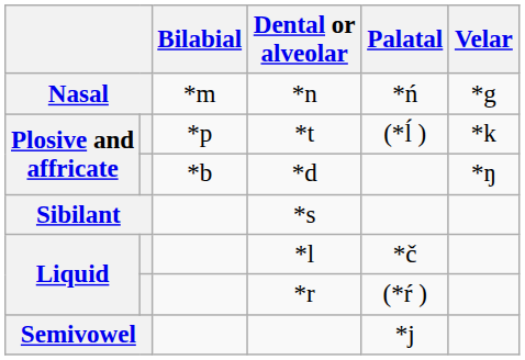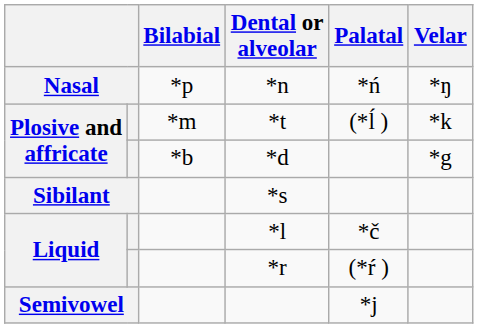*n | Bilabial: *m -> *p
*n | Velar: *g -> *ŋ
*t | Bilabial: *p -> *m
*d | Velar: *ŋ -> *g
